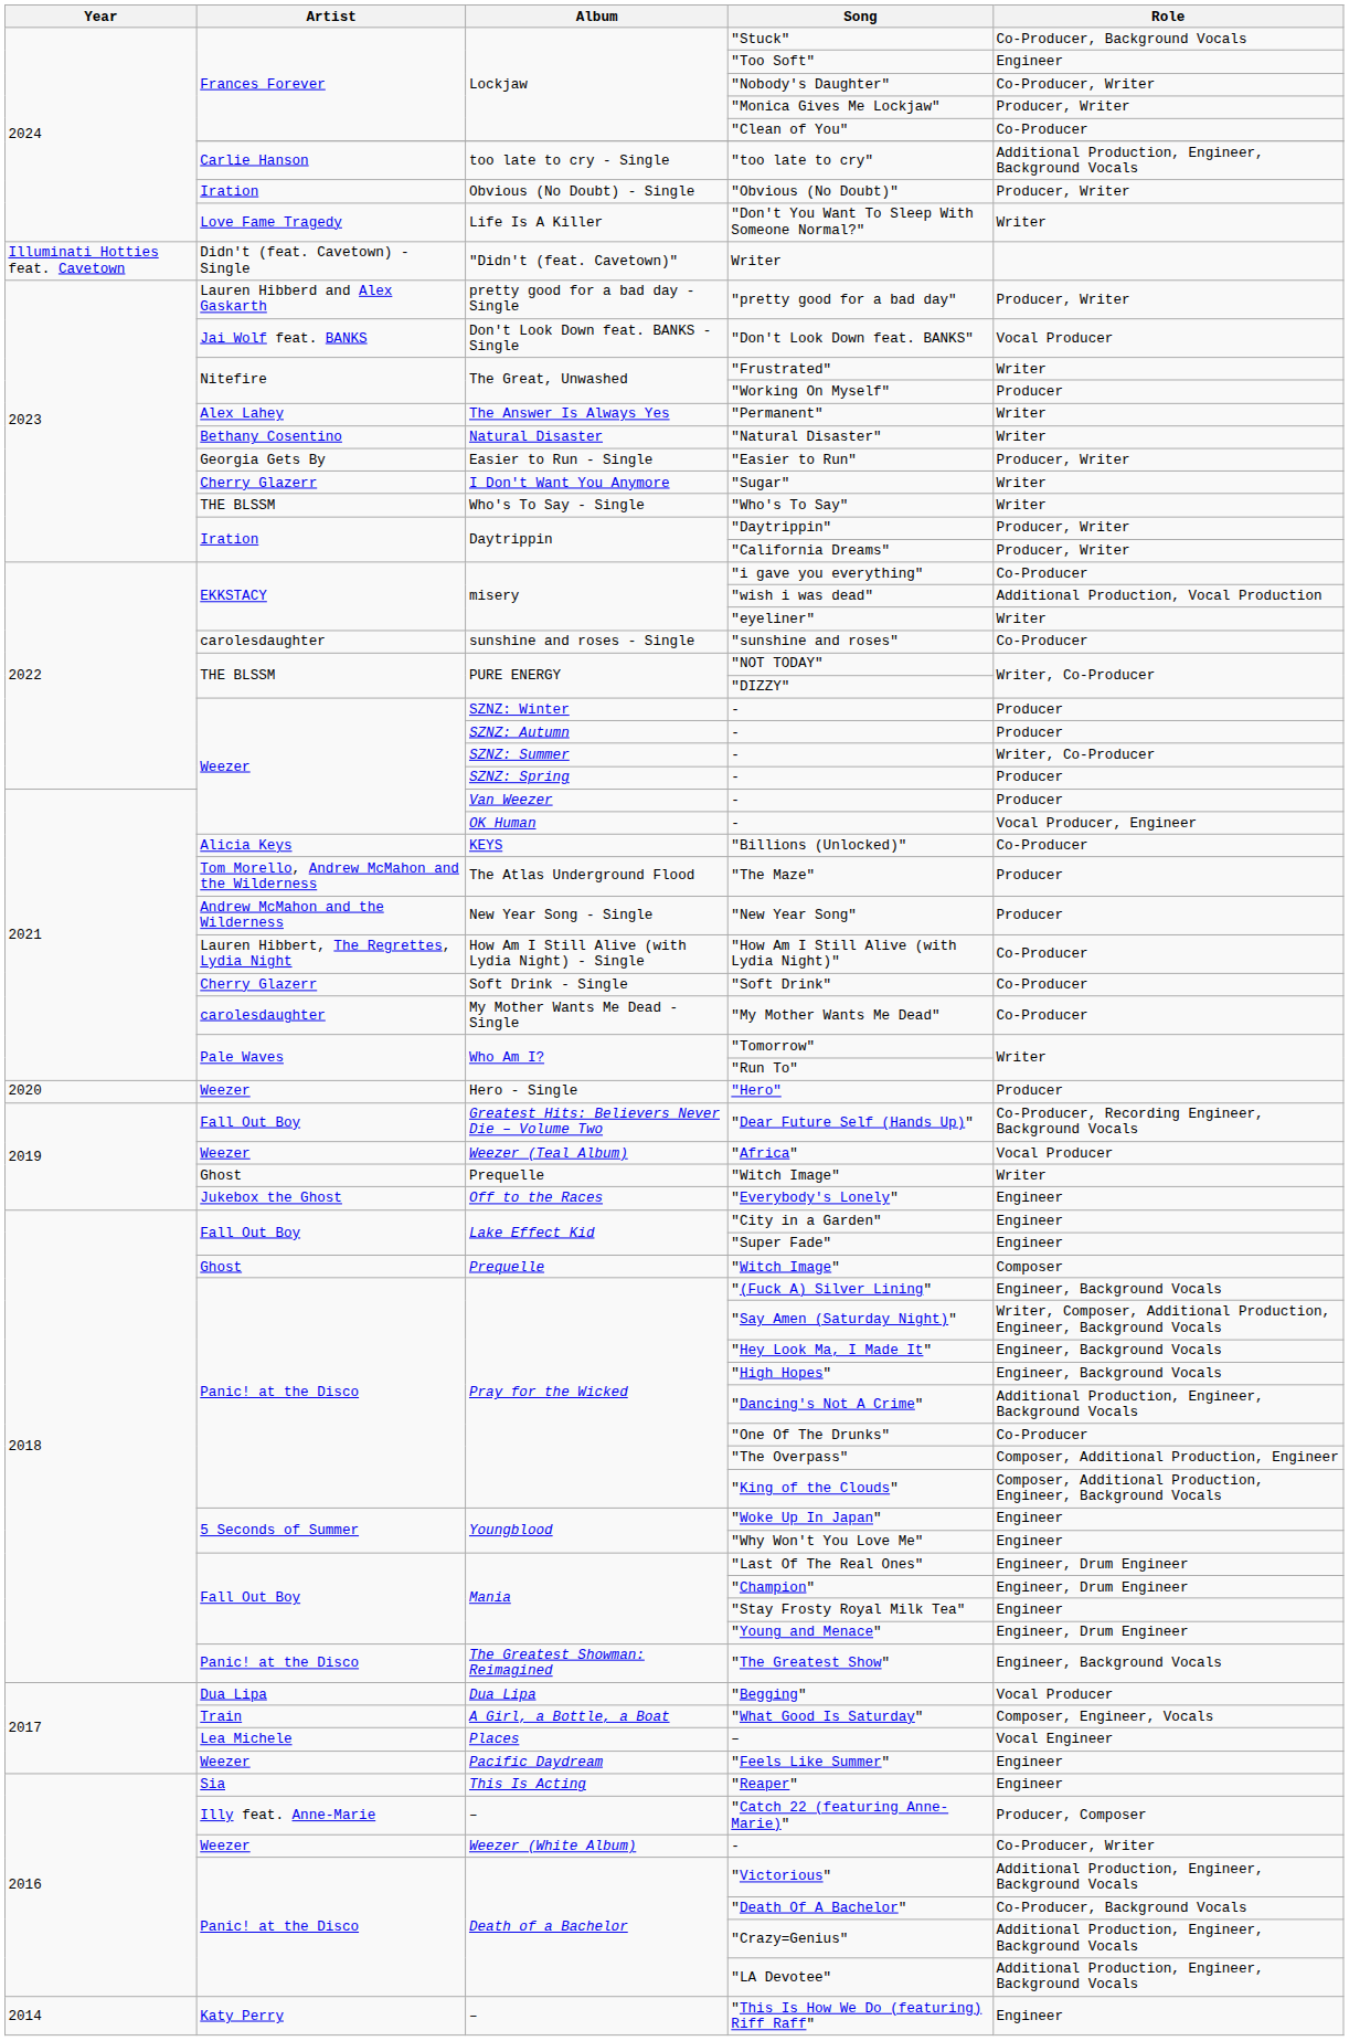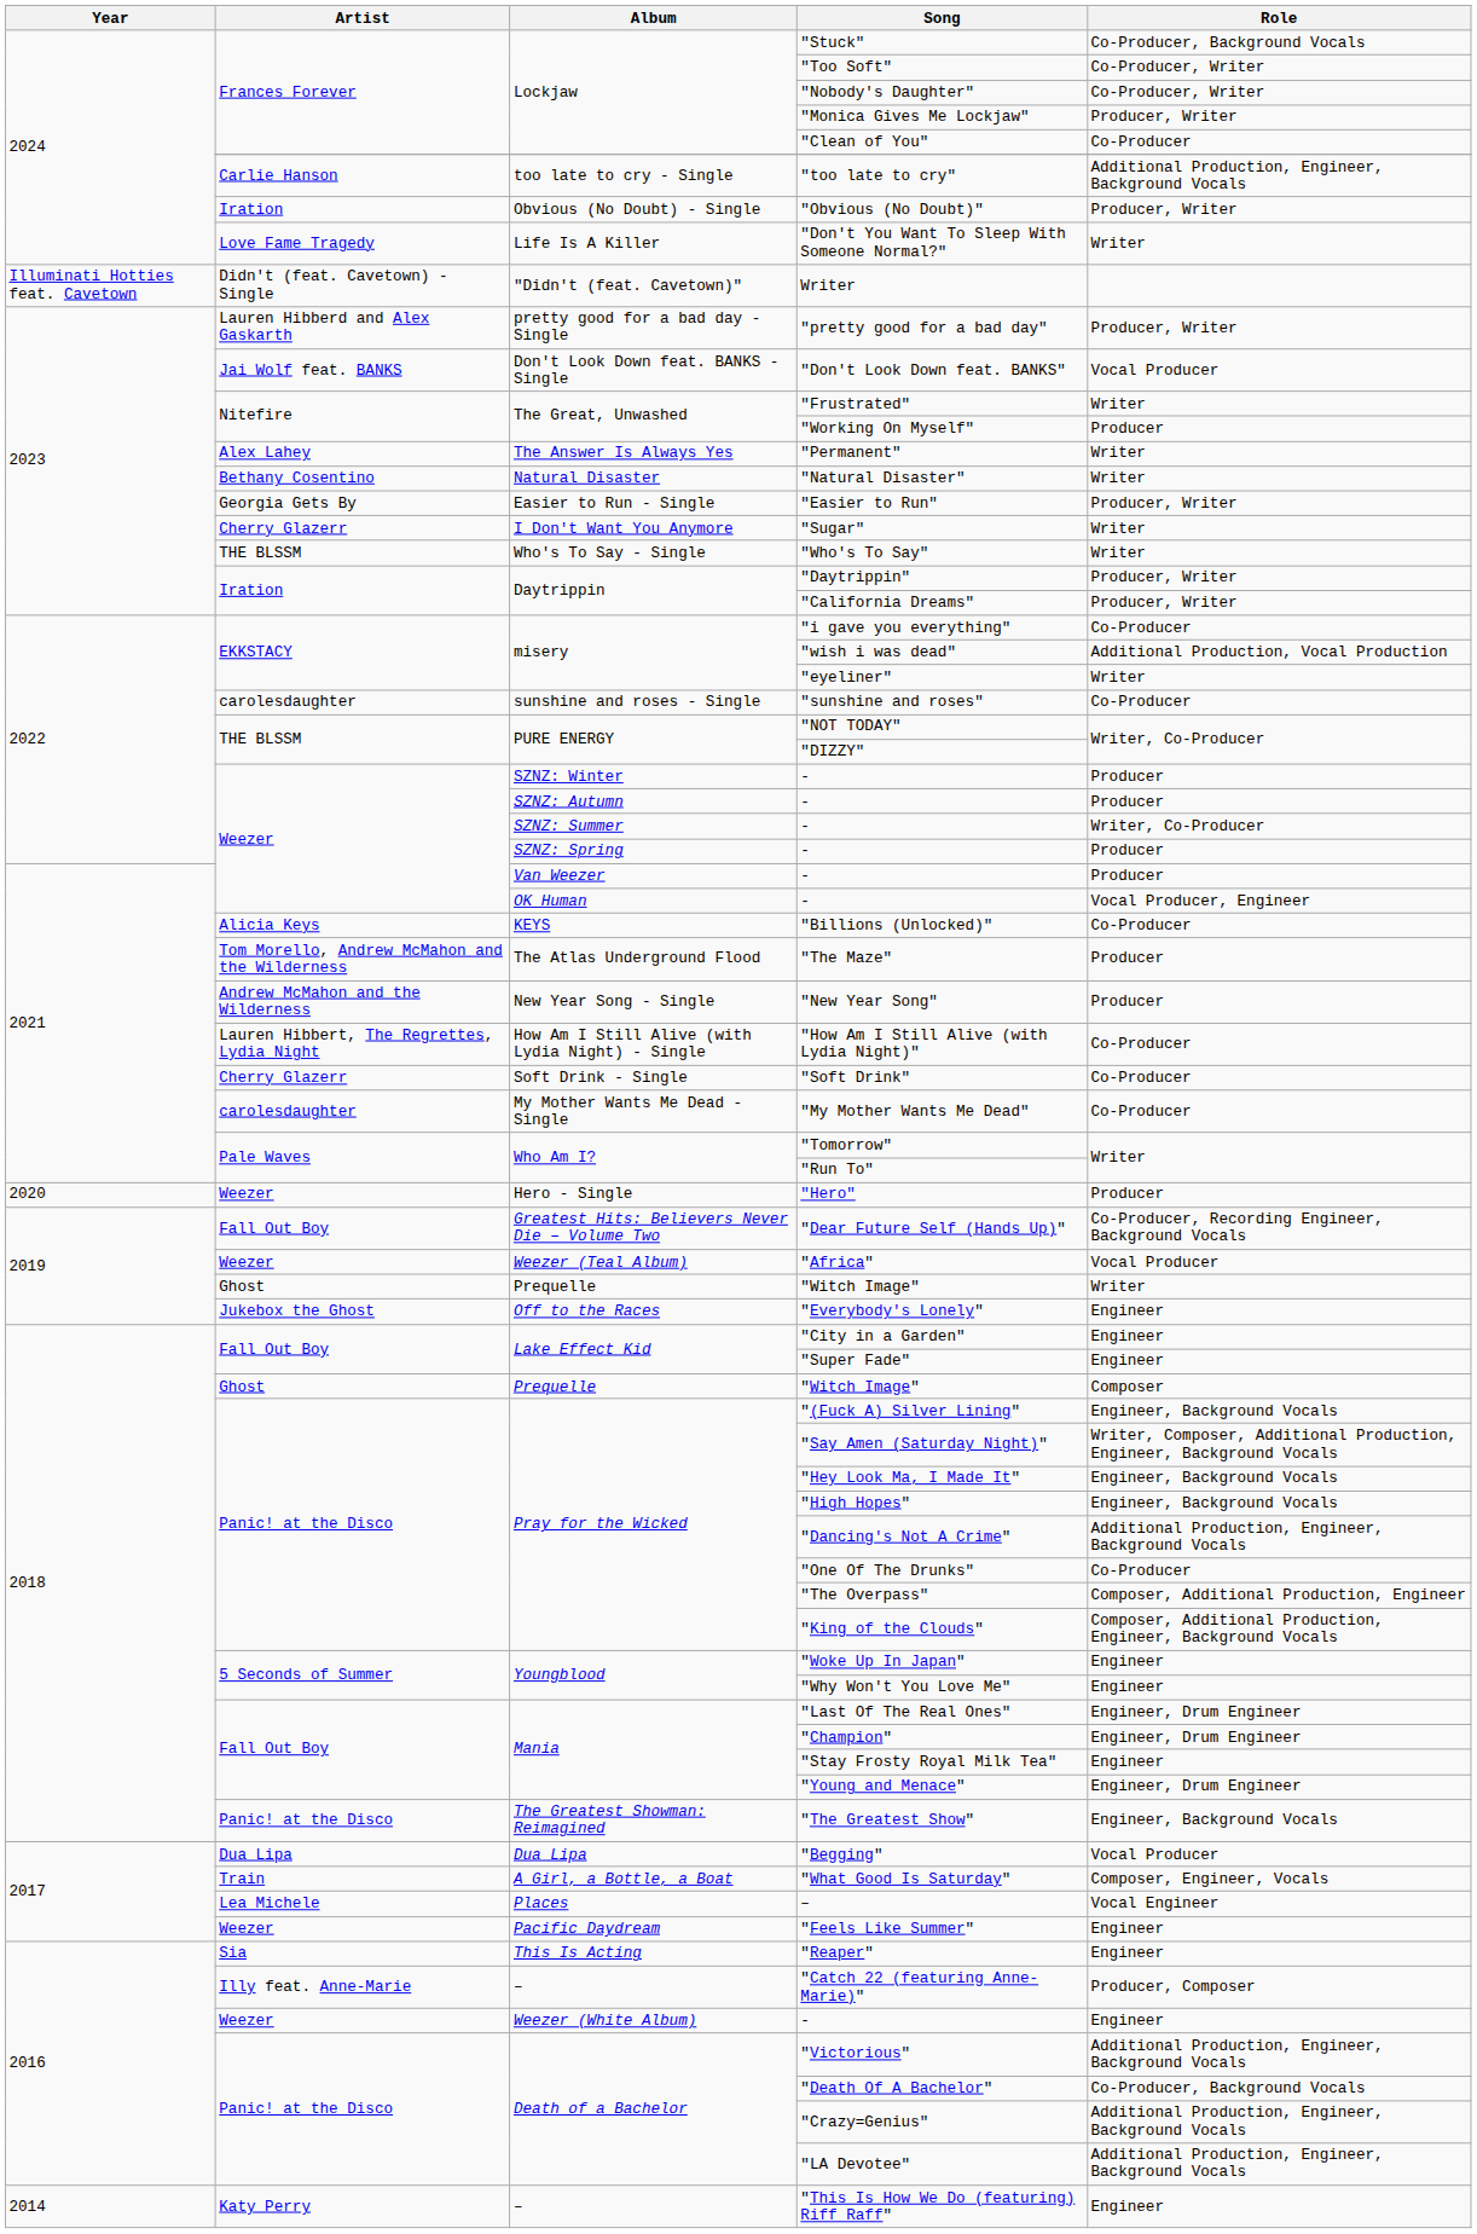"Too Soft" | Role: Engineer -> Co-Producer, Writer
Weezer (White Album) / - | Role: Co-Producer, Writer -> Engineer
